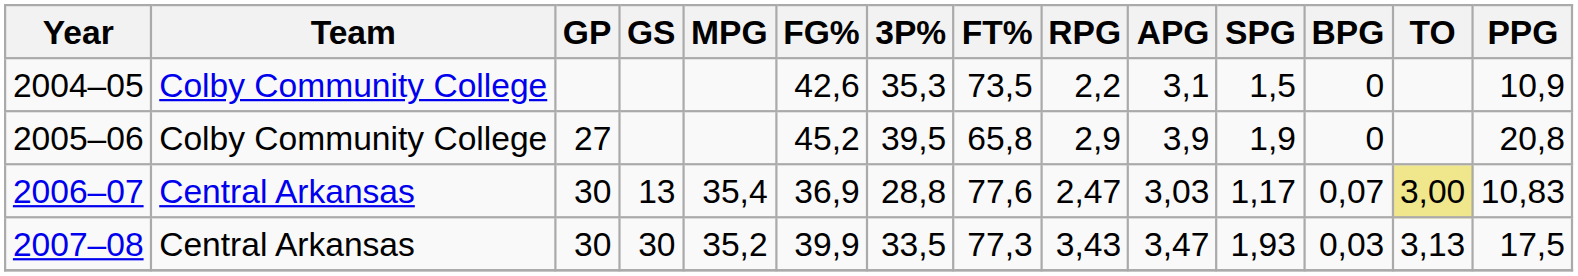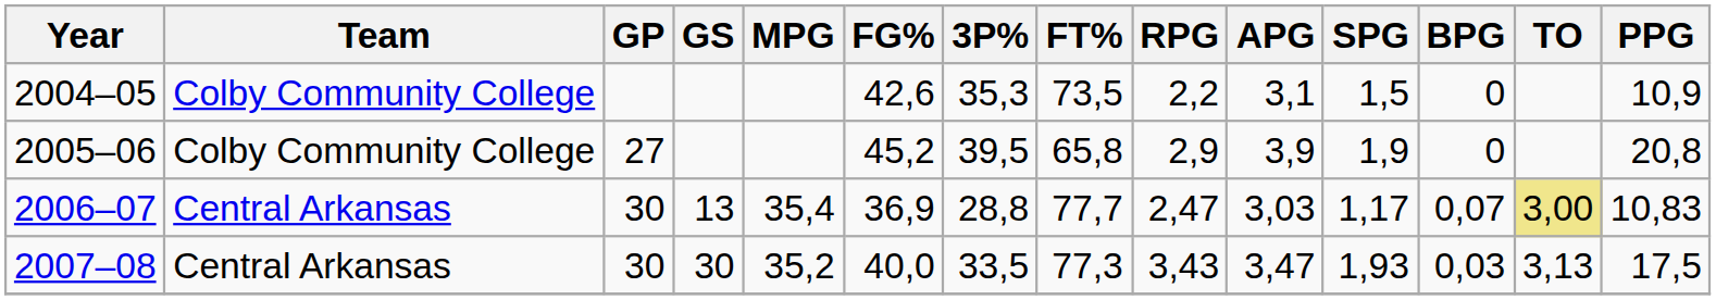2006–07 | FT%: 77,6 -> 77,7
2007–08 | FG%: 39,9 -> 40,0
